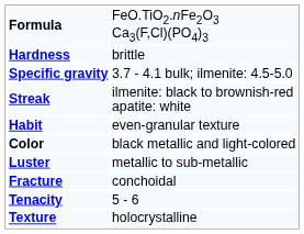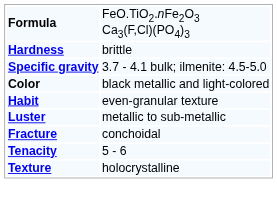- row: Streak | ilmenite: black to brownish-red apatite: white
rows swapped: Color <-> Habit
